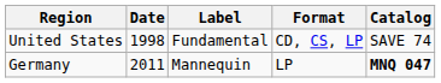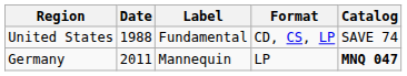United States | Date: 1998 -> 1988
